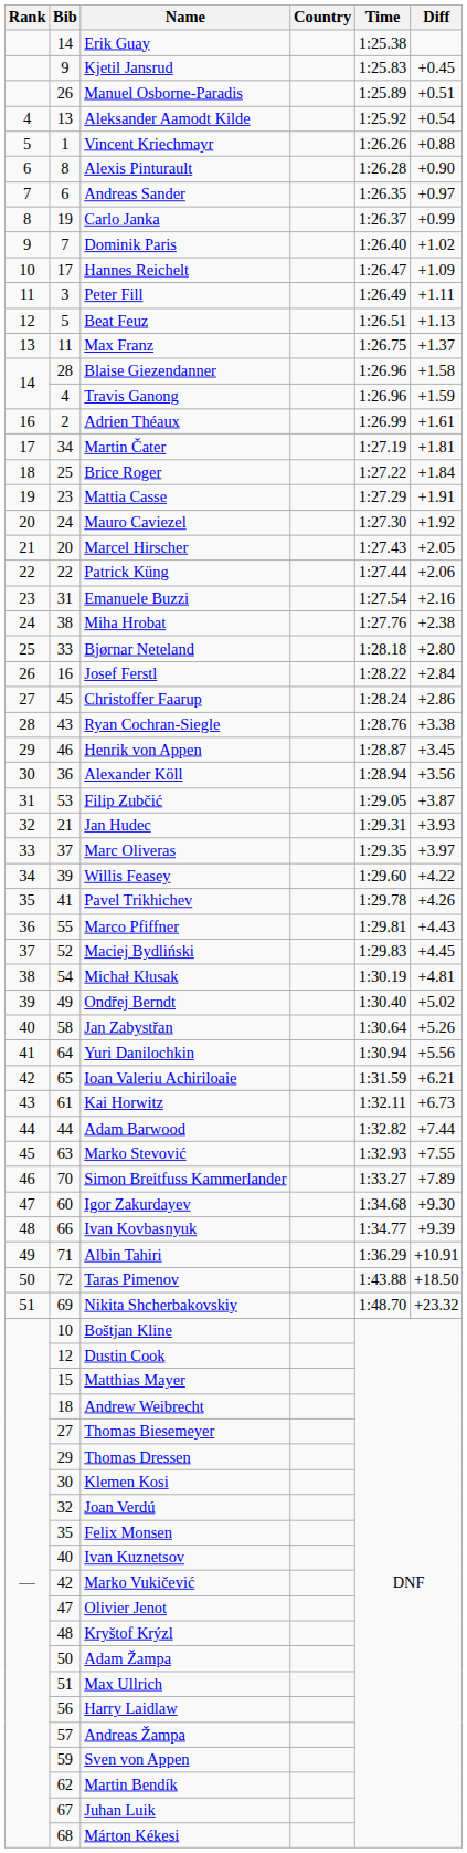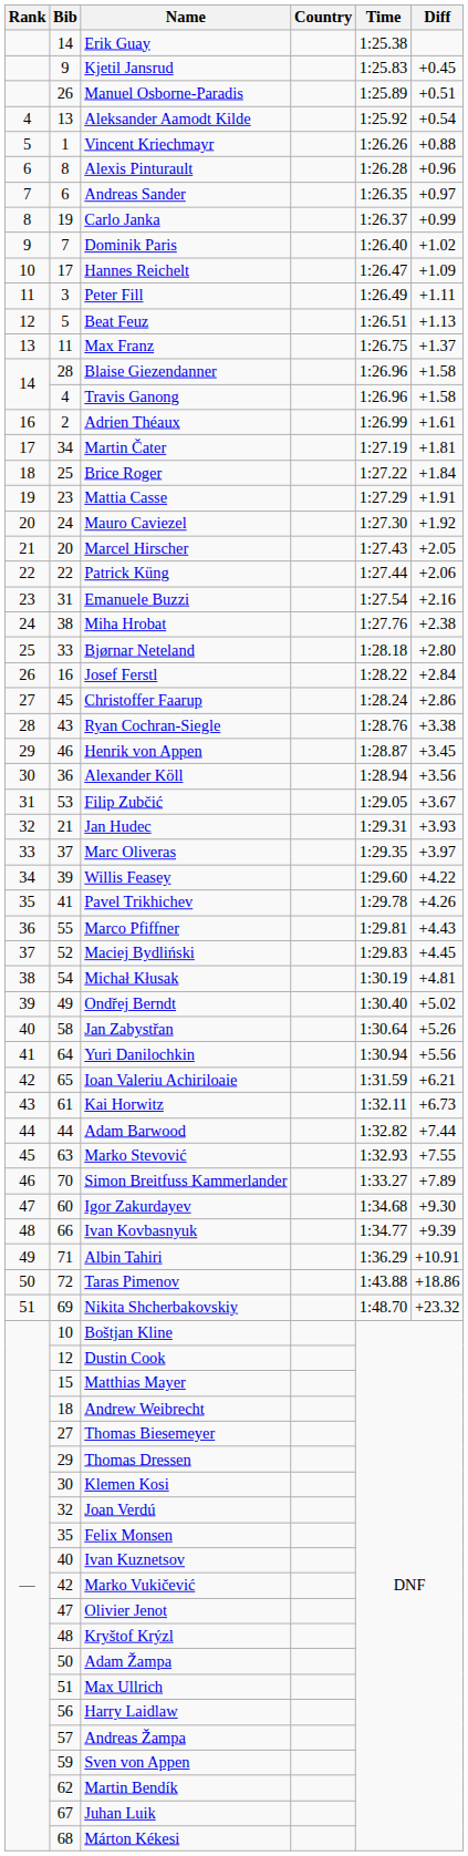Alexis Pinturault | Diff: +0.90 -> +0.96
Travis Ganong | Diff: +1.59 -> +1.58
Filip Zubčić | Diff: +3.87 -> +3.67
Taras Pimenov | Diff: +18.50 -> +18.86
